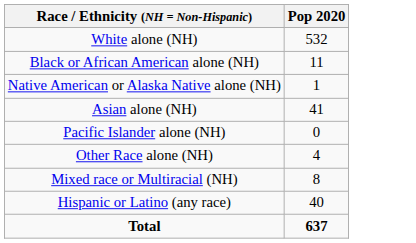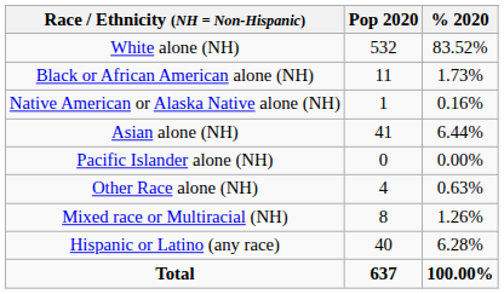+ column: % 2020 | 83.52% | 1.73% | 0.16% | 6.44% | 0.00% | 0.63% | 1.26% | 6.28% | 100.00%
